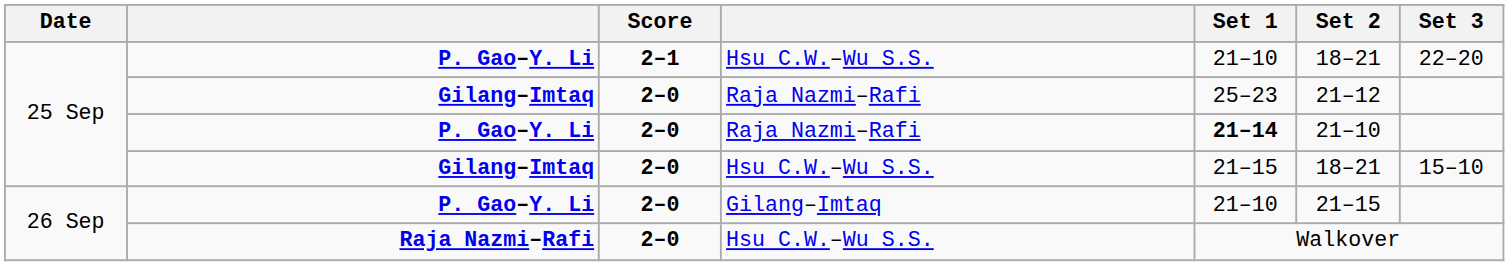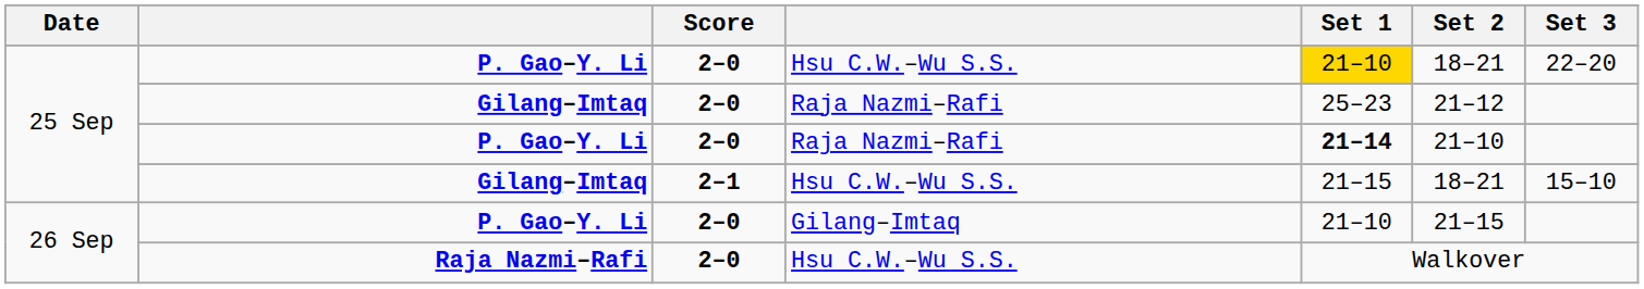P. Gao–Y. Li / Hsu C.W.–Wu S.S. | Score: 2–1 -> 2–0
P. Gao–Y. Li / Hsu C.W.–Wu S.S. | Set 1: no background -> gold background
Gilang–Imtaq / Hsu C.W.–Wu S.S. | Score: 2–0 -> 2–1
